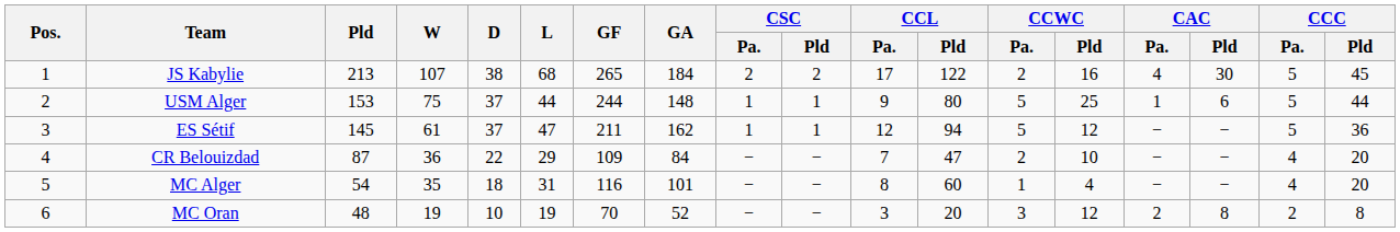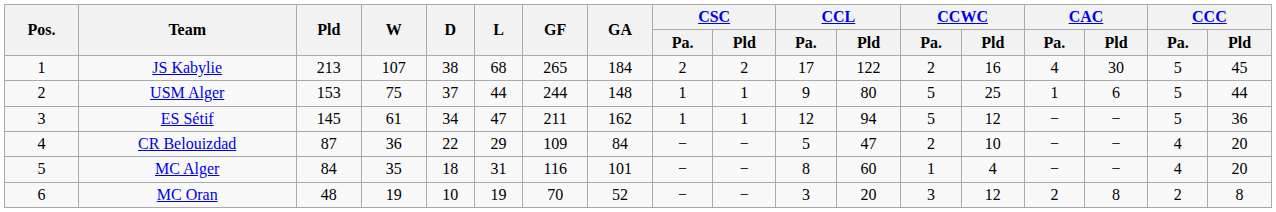ES Sétif | D: 37 -> 34
CR Belouizdad | CCL / Pa.: 7 -> 5
MC Alger | Pld: 54 -> 84
